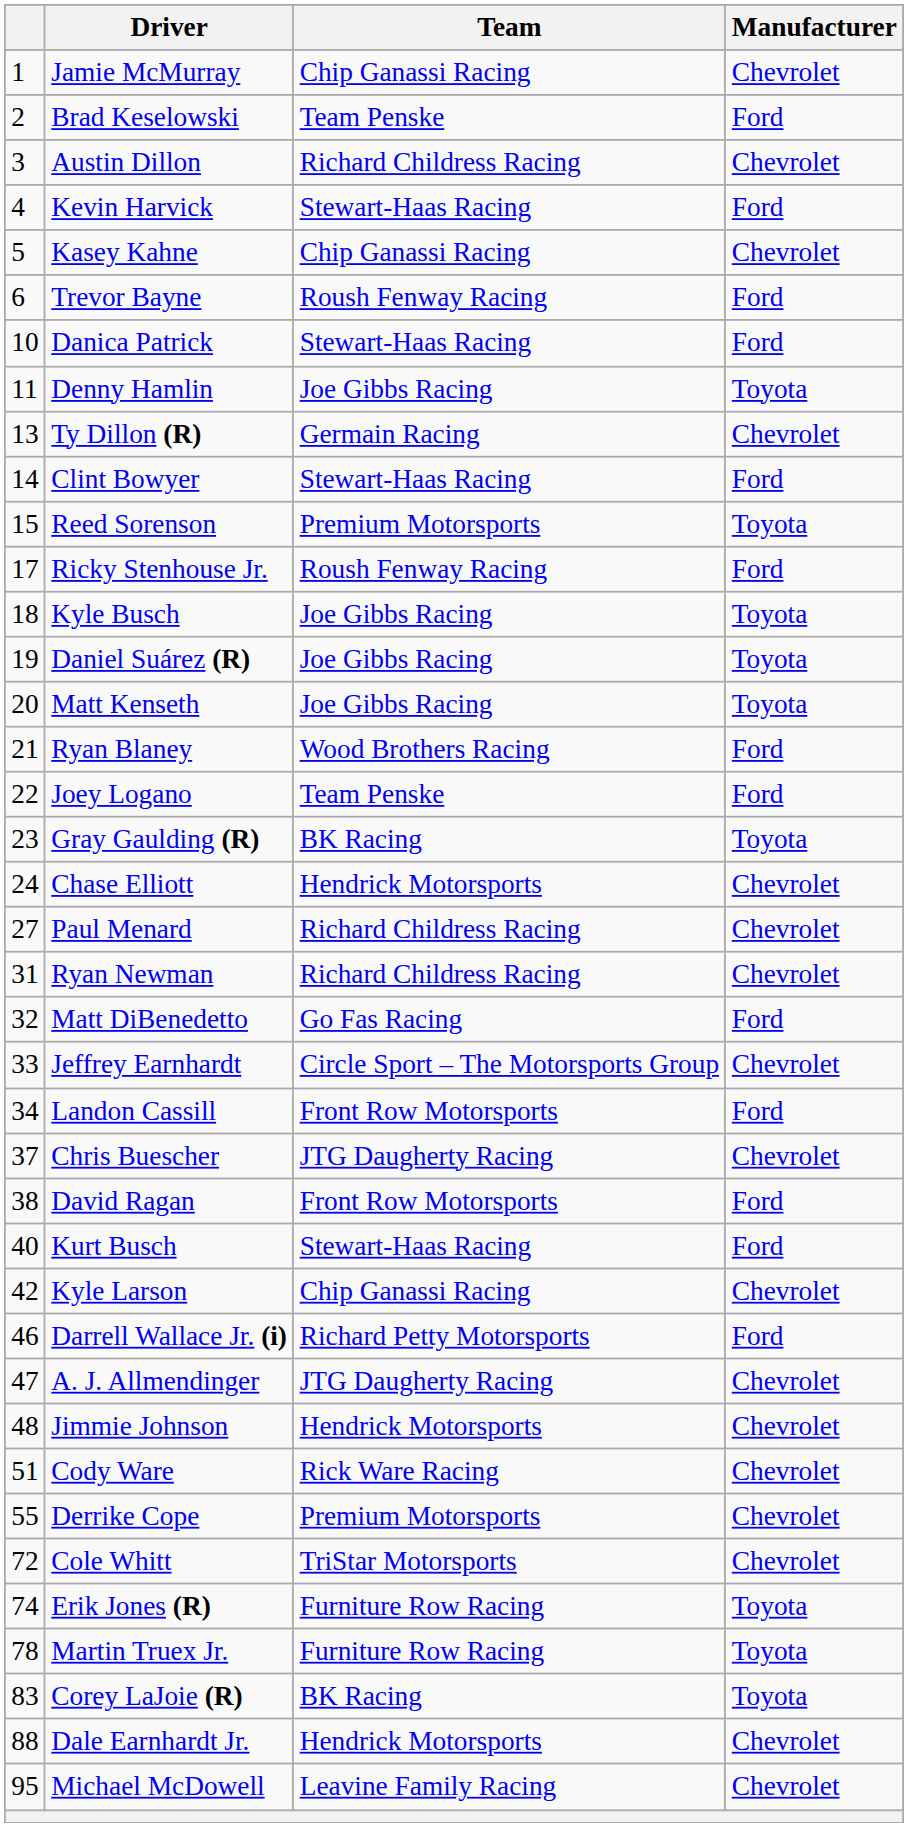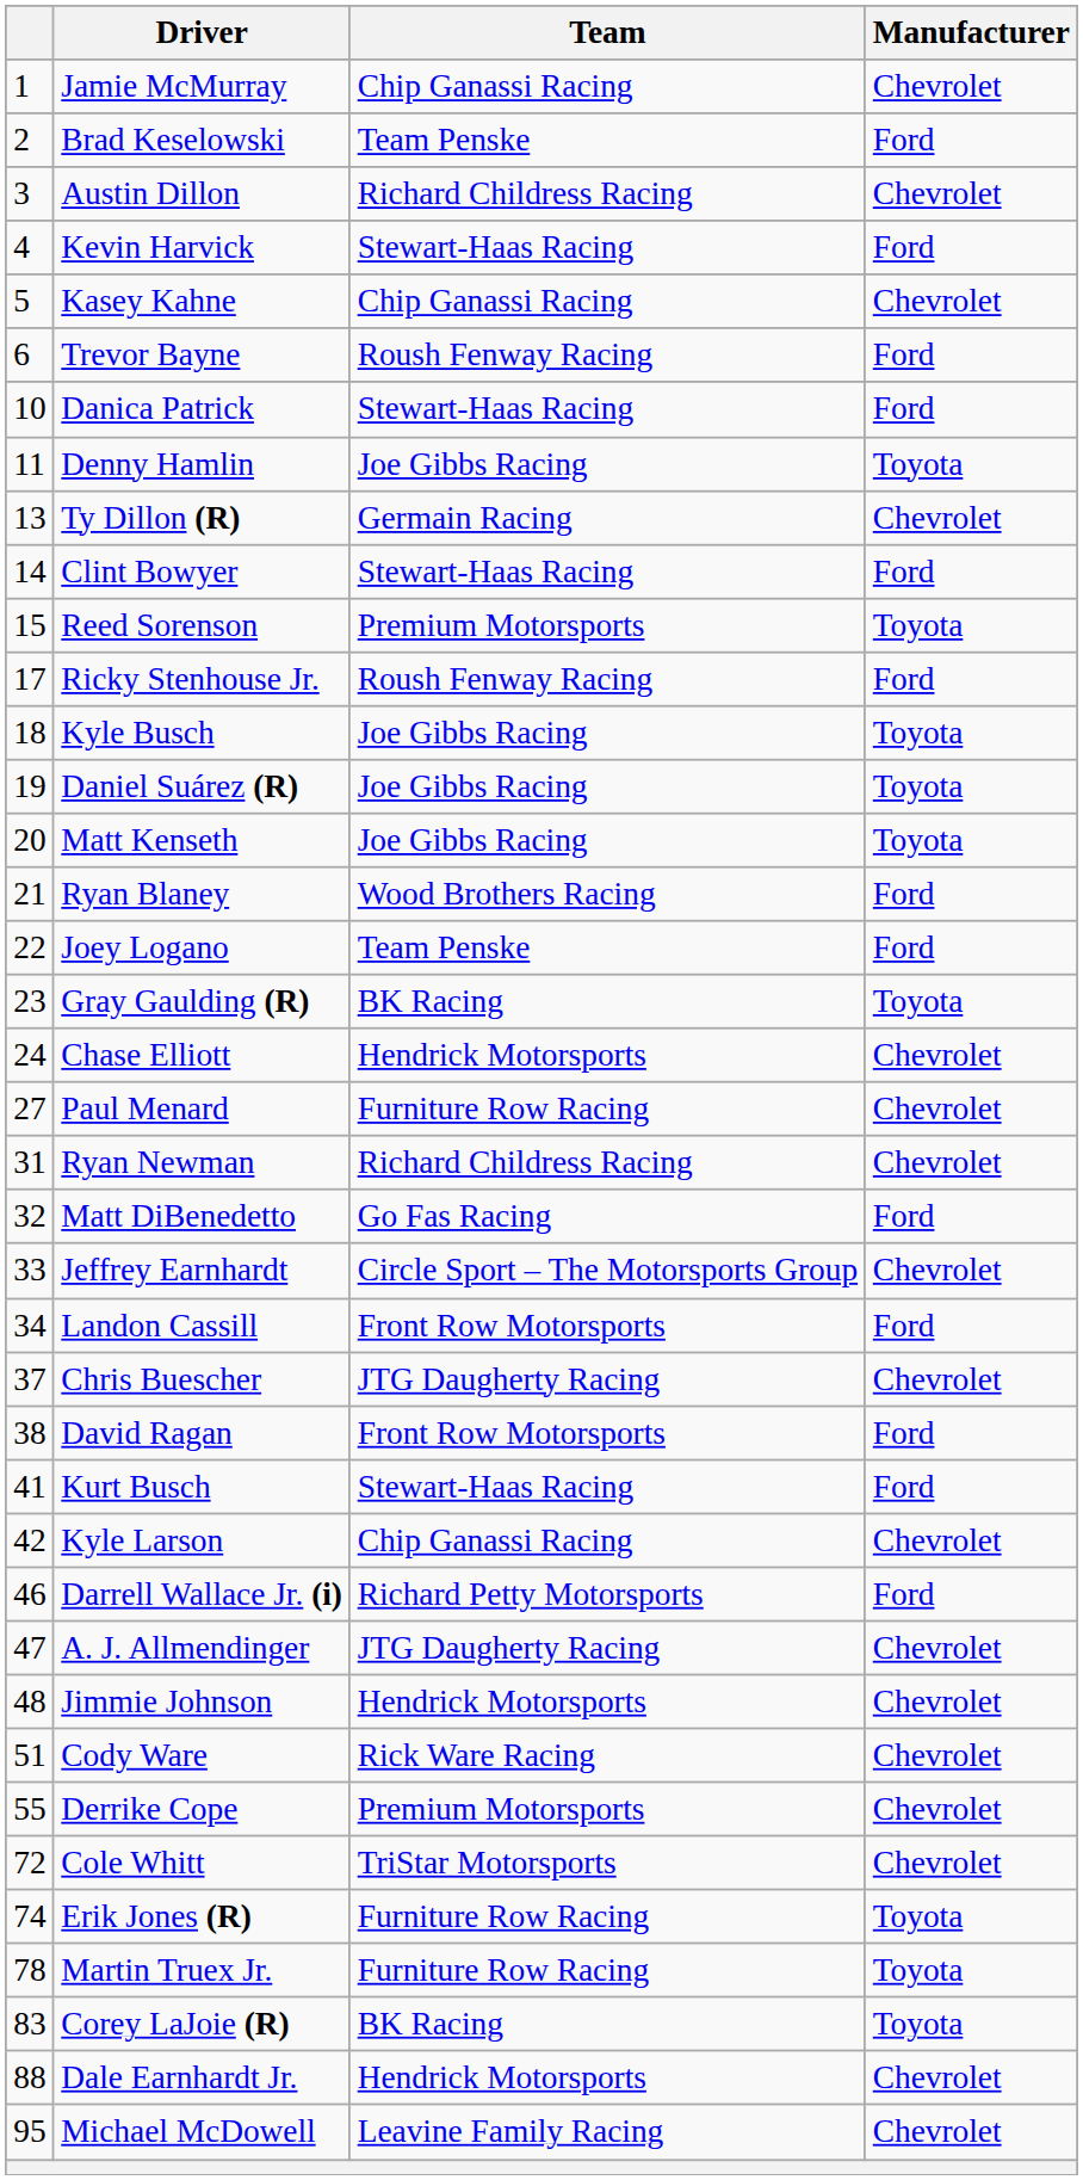Paul Menard | Team: Richard Childress Racing -> Furniture Row Racing
Kurt Busch | column 1: 40 -> 41
